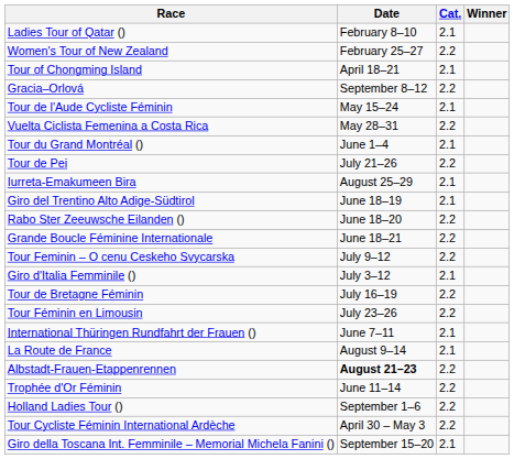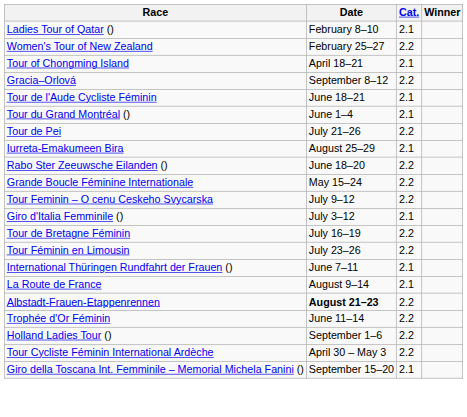Tour de l'Aude Cycliste Féminin | Date: May 15–24 -> June 18–21
- row: Vuelta Ciclista Femenina a Costa Rica | May 28–31 | 2.2
- row: Giro del Trentino Alto Adige-Südtirol | June 18–19 | 2.1
Grande Boucle Féminine Internationale | Date: June 18–21 -> May 15–24
